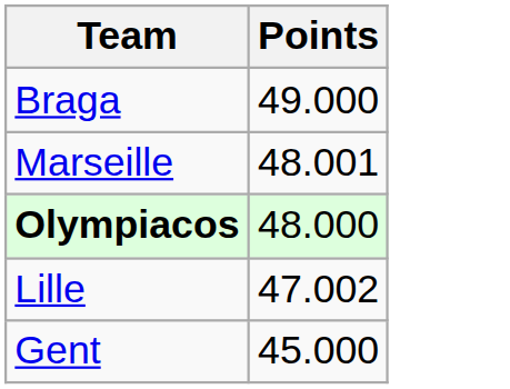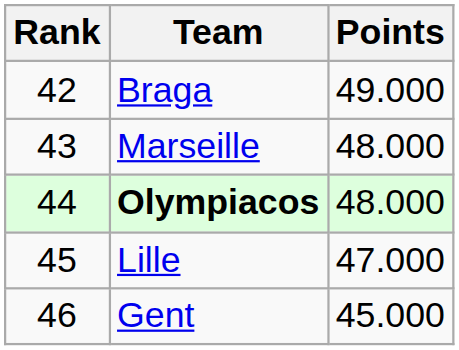+ column: Rank | 42 | 43 | 44 | 45 | 46
Marseille | Points: 48.001 -> 48.000
Lille | Points: 47.002 -> 47.000
